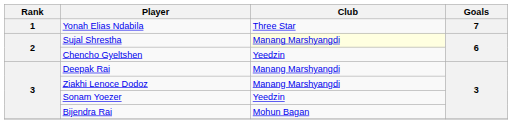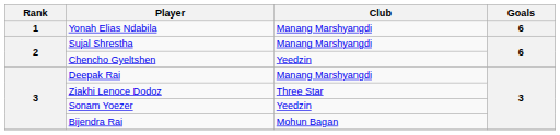Yonah Elias Ndabila | Club: Three Star -> Manang Marshyangdi
Yonah Elias Ndabila | Goals: 7 -> 6
Sujal Shrestha | Club: lightyellow background -> no background
Ziakhi Lenoce Dodoz | Club: Manang Marshyangdi -> Three Star
